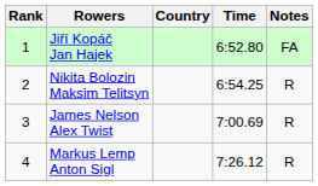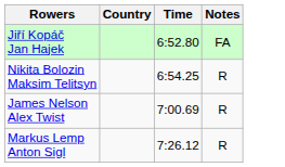- column: Rank | 1 | 2 | 3 | 4
